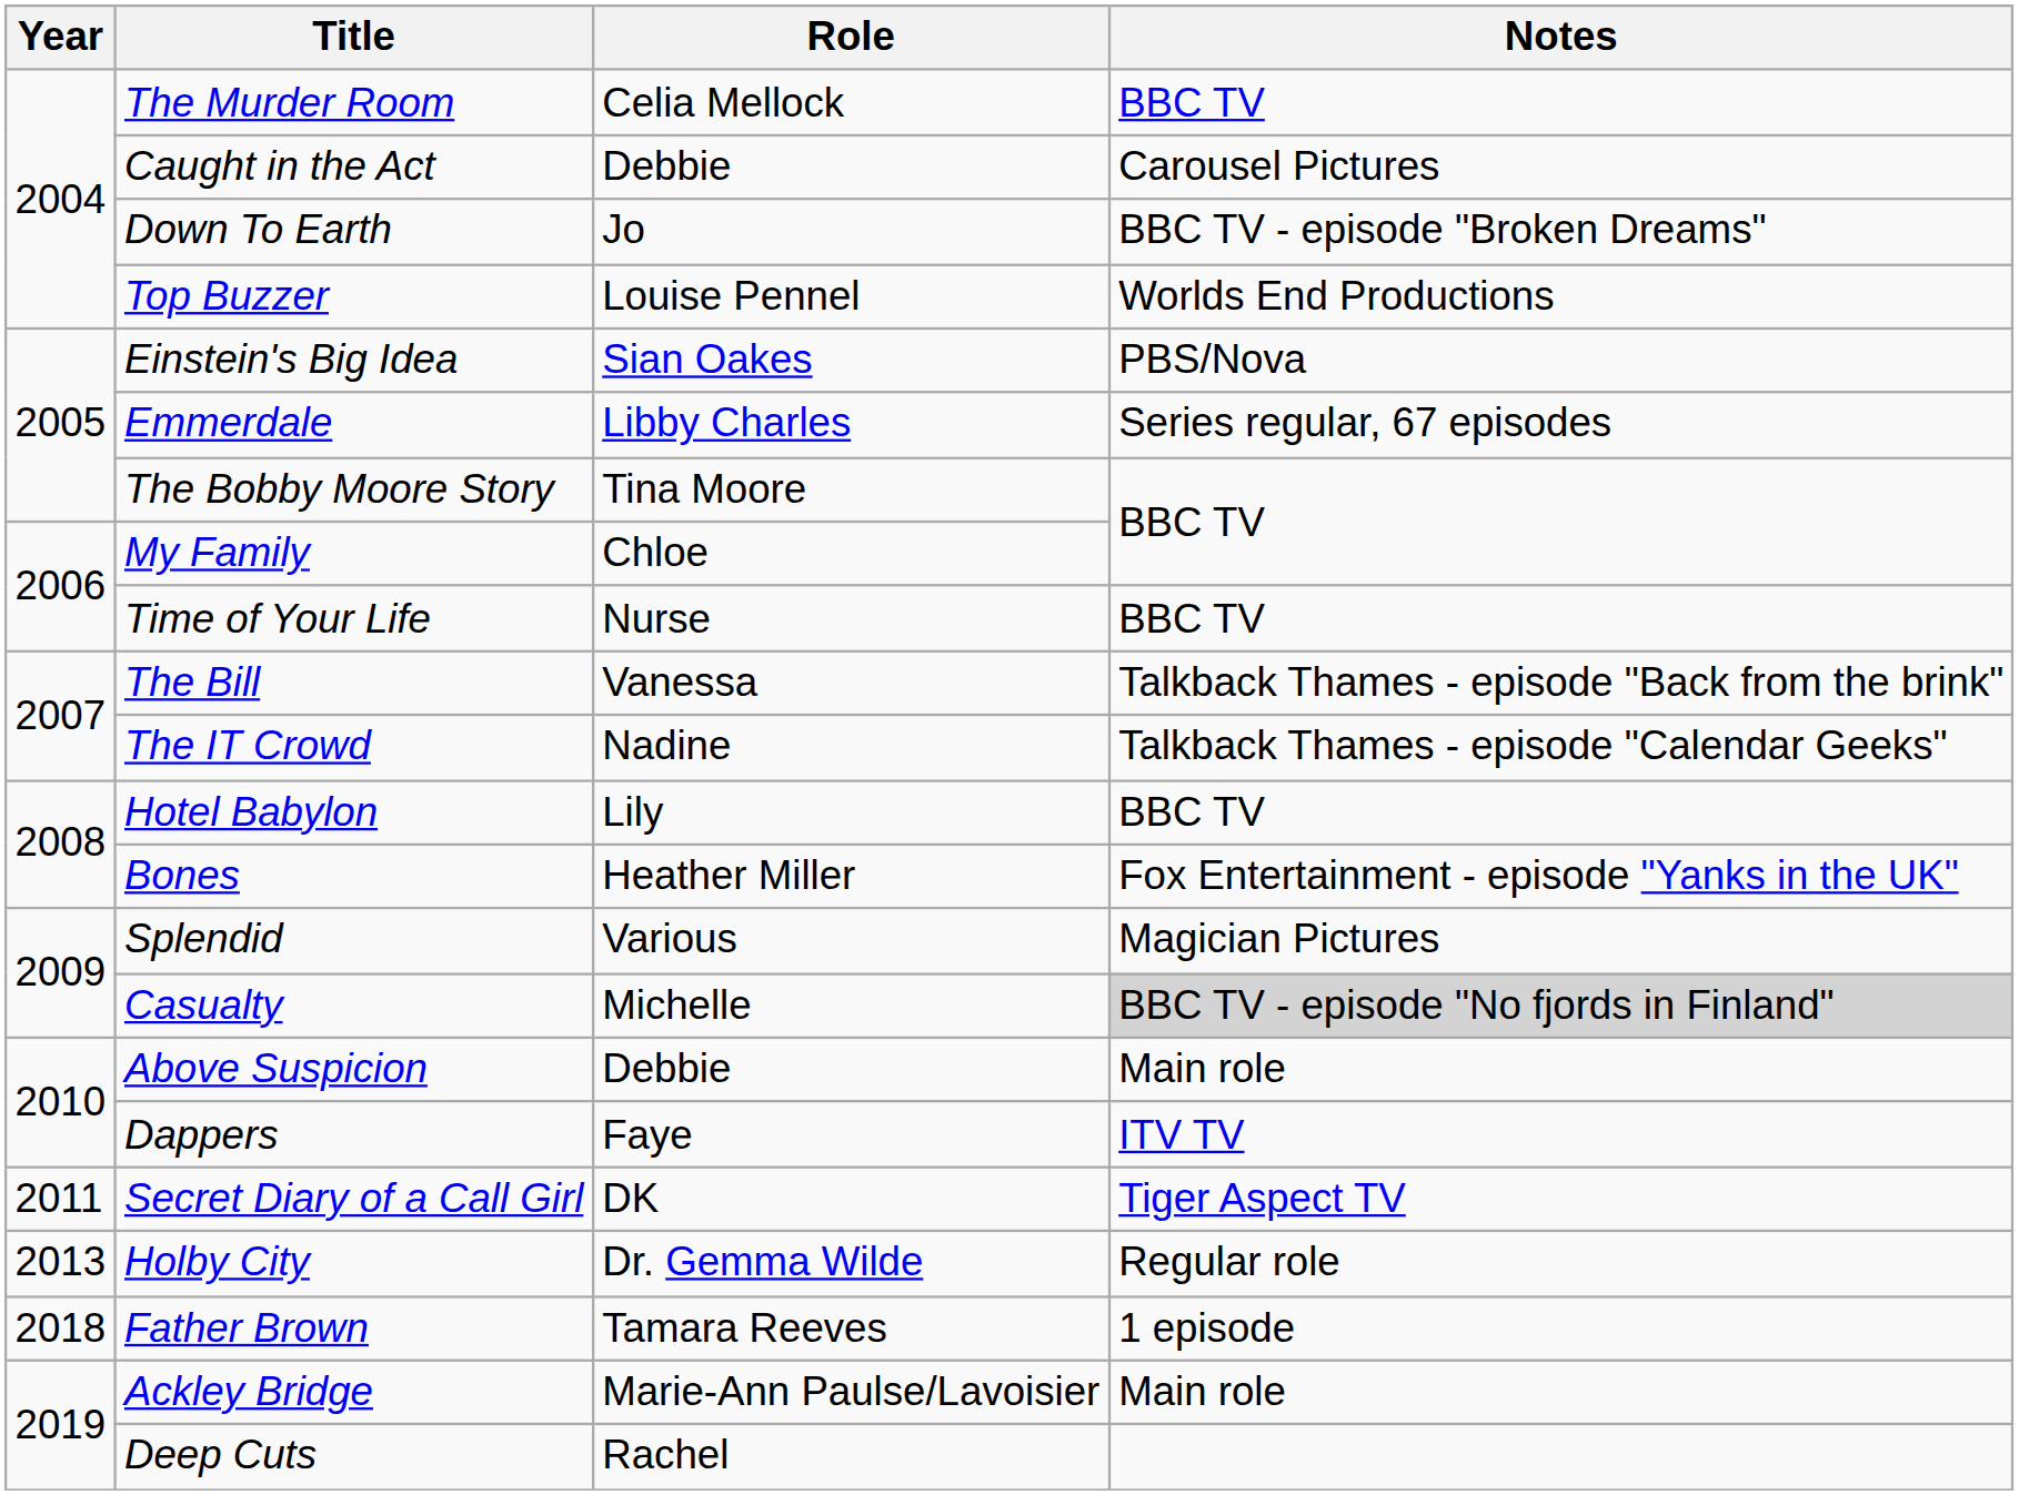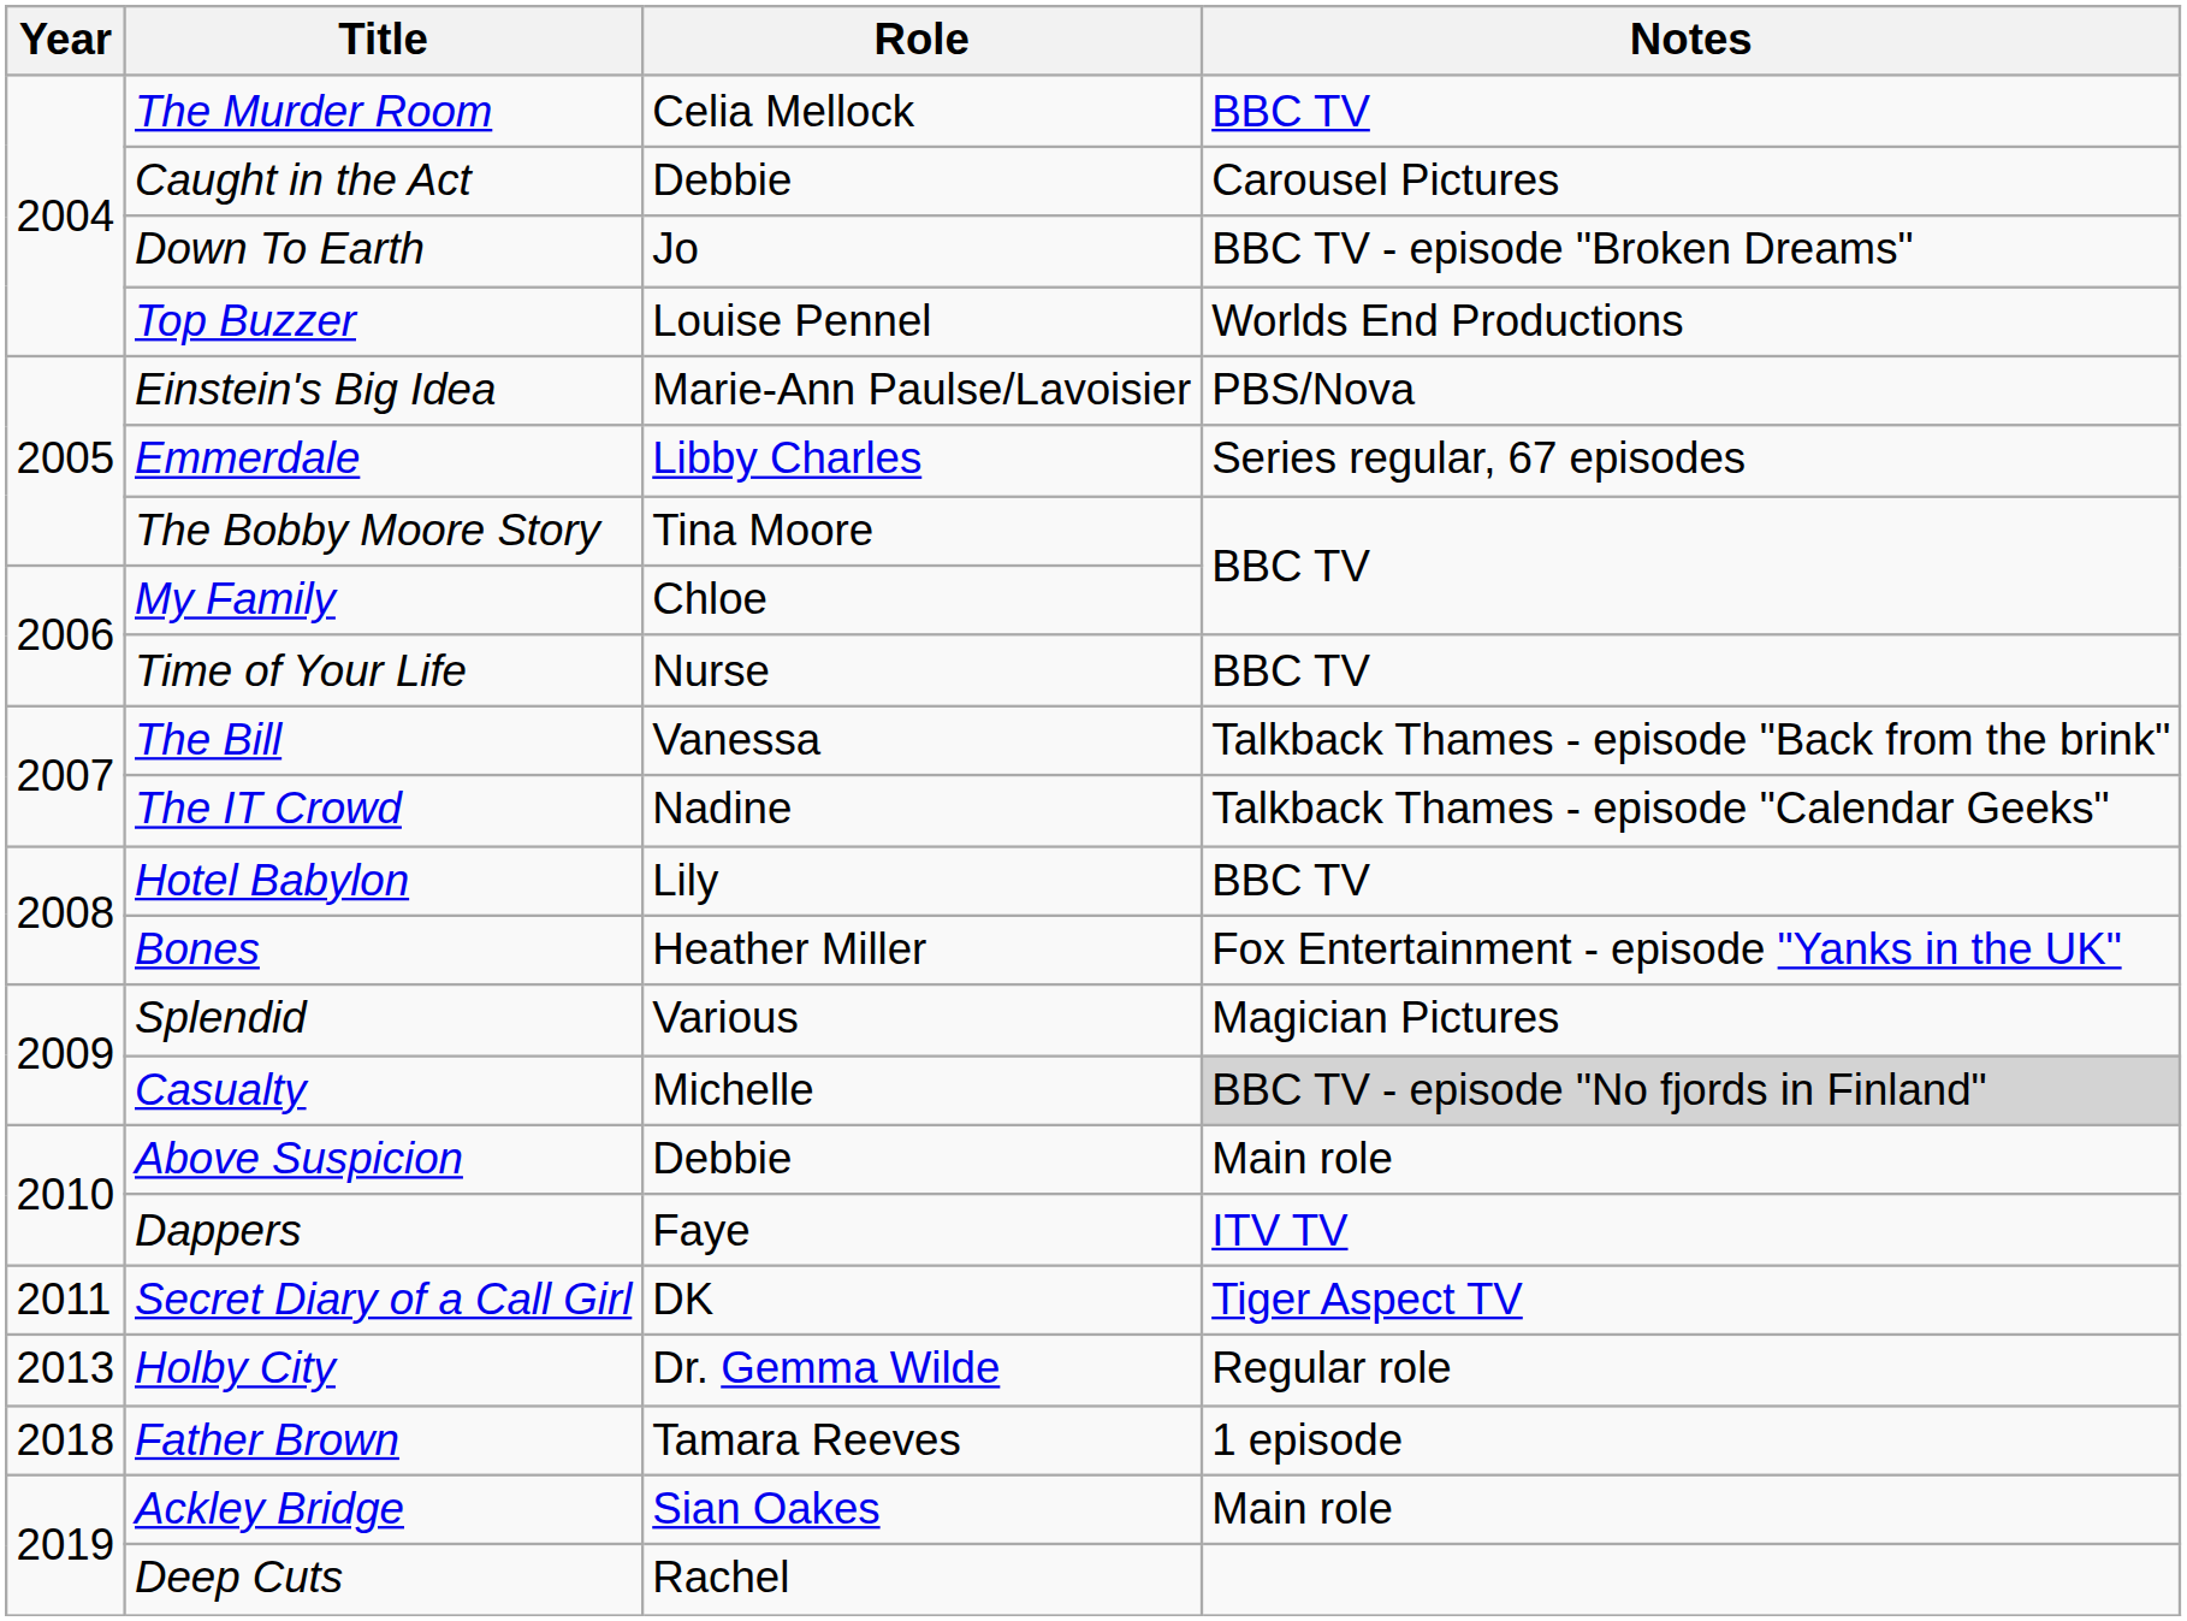Einstein's Big Idea | Role: Sian Oakes -> Marie-Ann Paulse/Lavoisier
Ackley Bridge | Role: Marie-Ann Paulse/Lavoisier -> Sian Oakes
